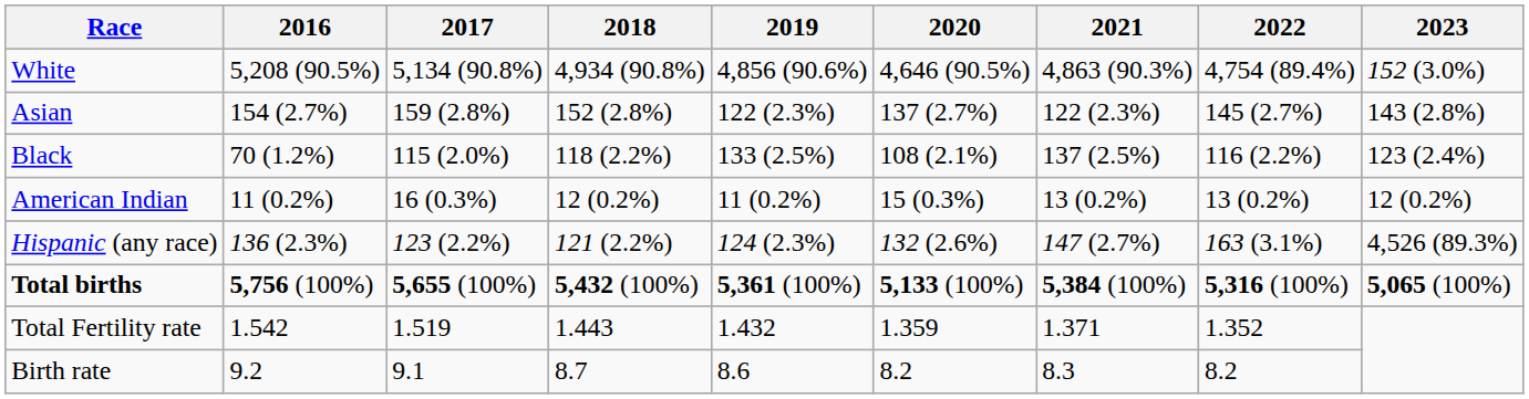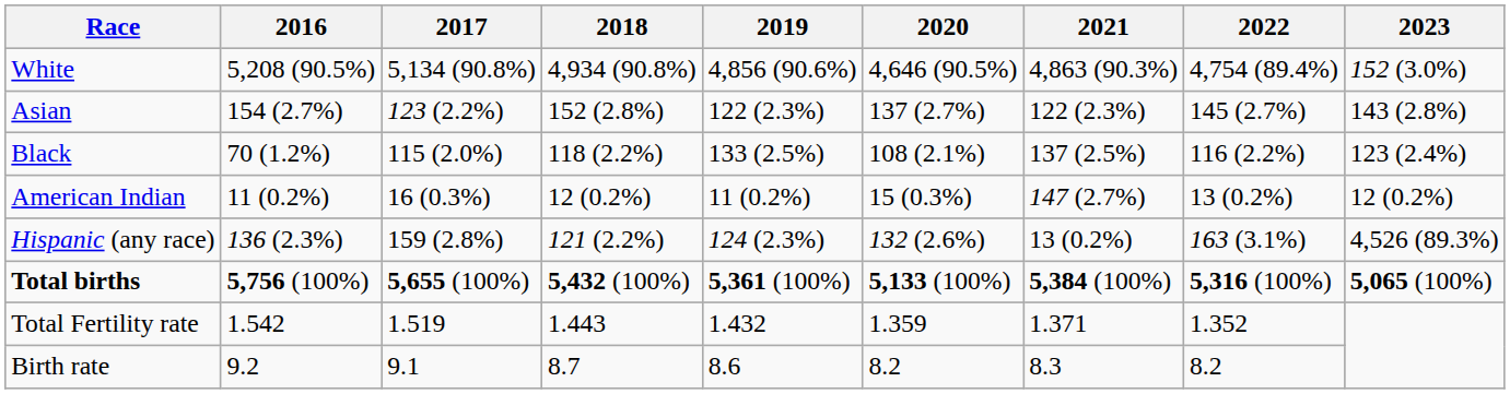Asian | 2017: 159 (2.8%) -> 123 (2.2%)
American Indian | 2021: 13 (0.2%) -> 147 (2.7%)
Hispanic (any race) | 2017: 123 (2.2%) -> 159 (2.8%)
Hispanic (any race) | 2021: 147 (2.7%) -> 13 (0.2%)
